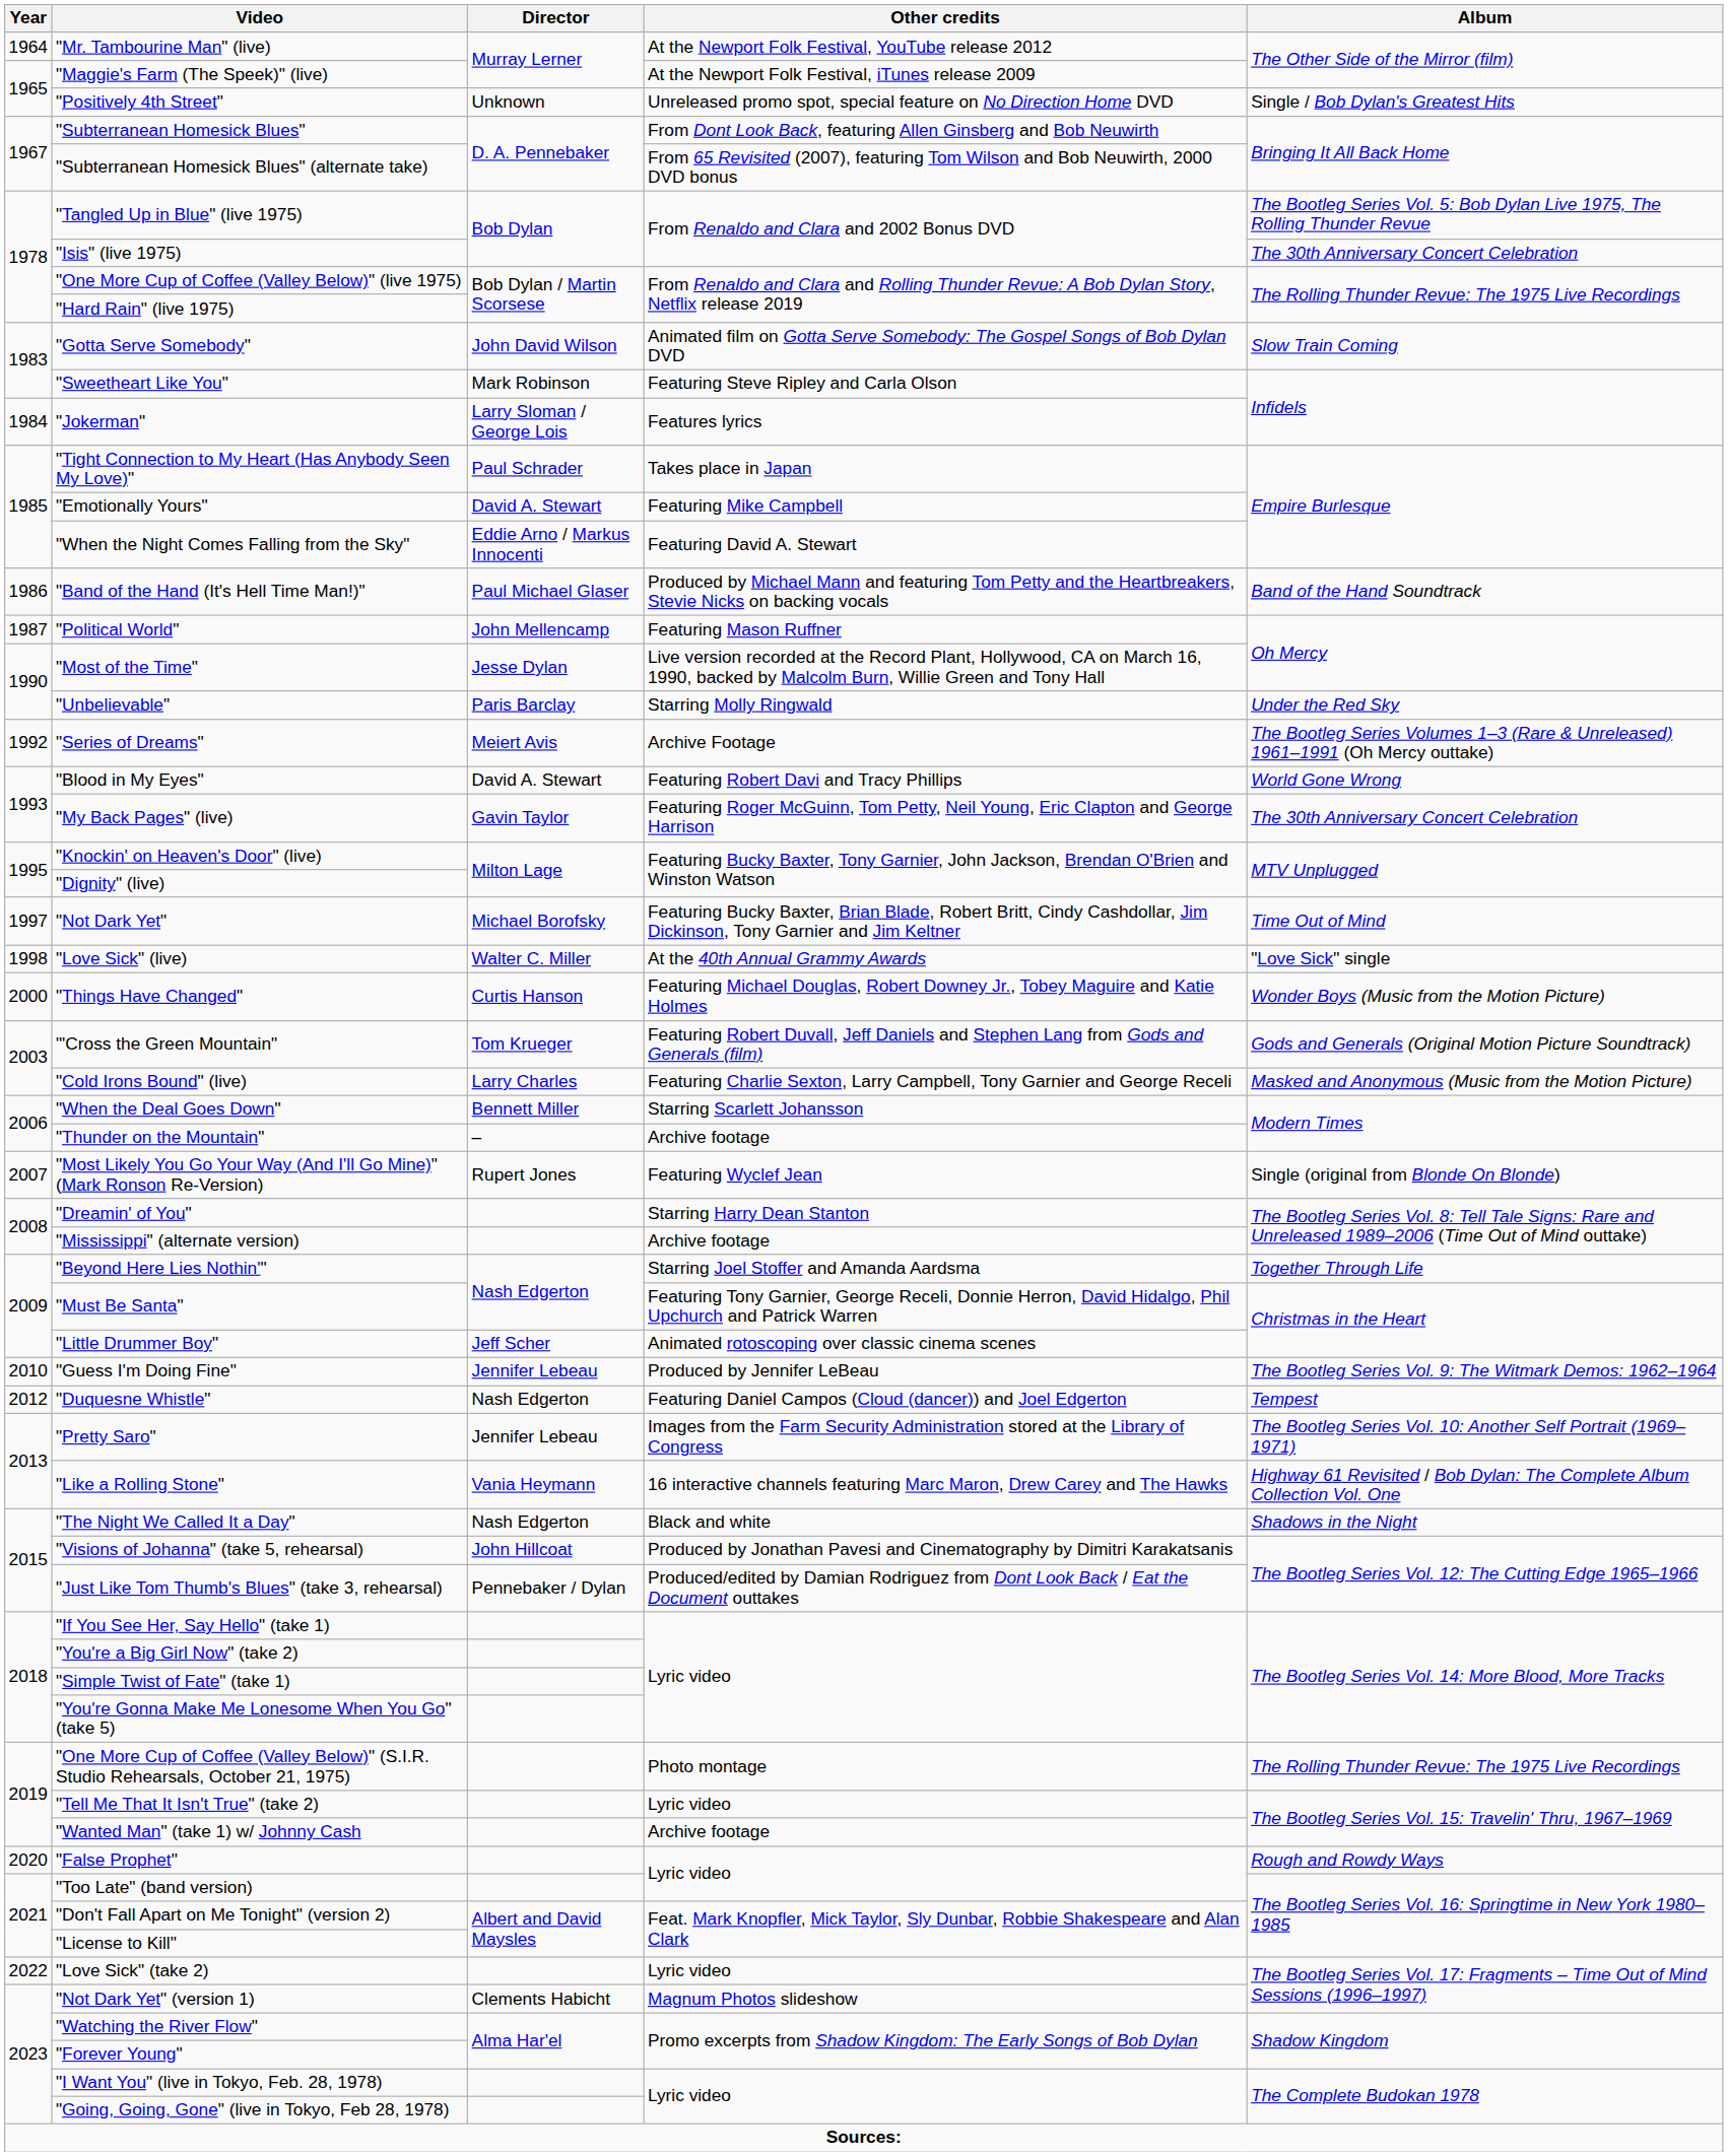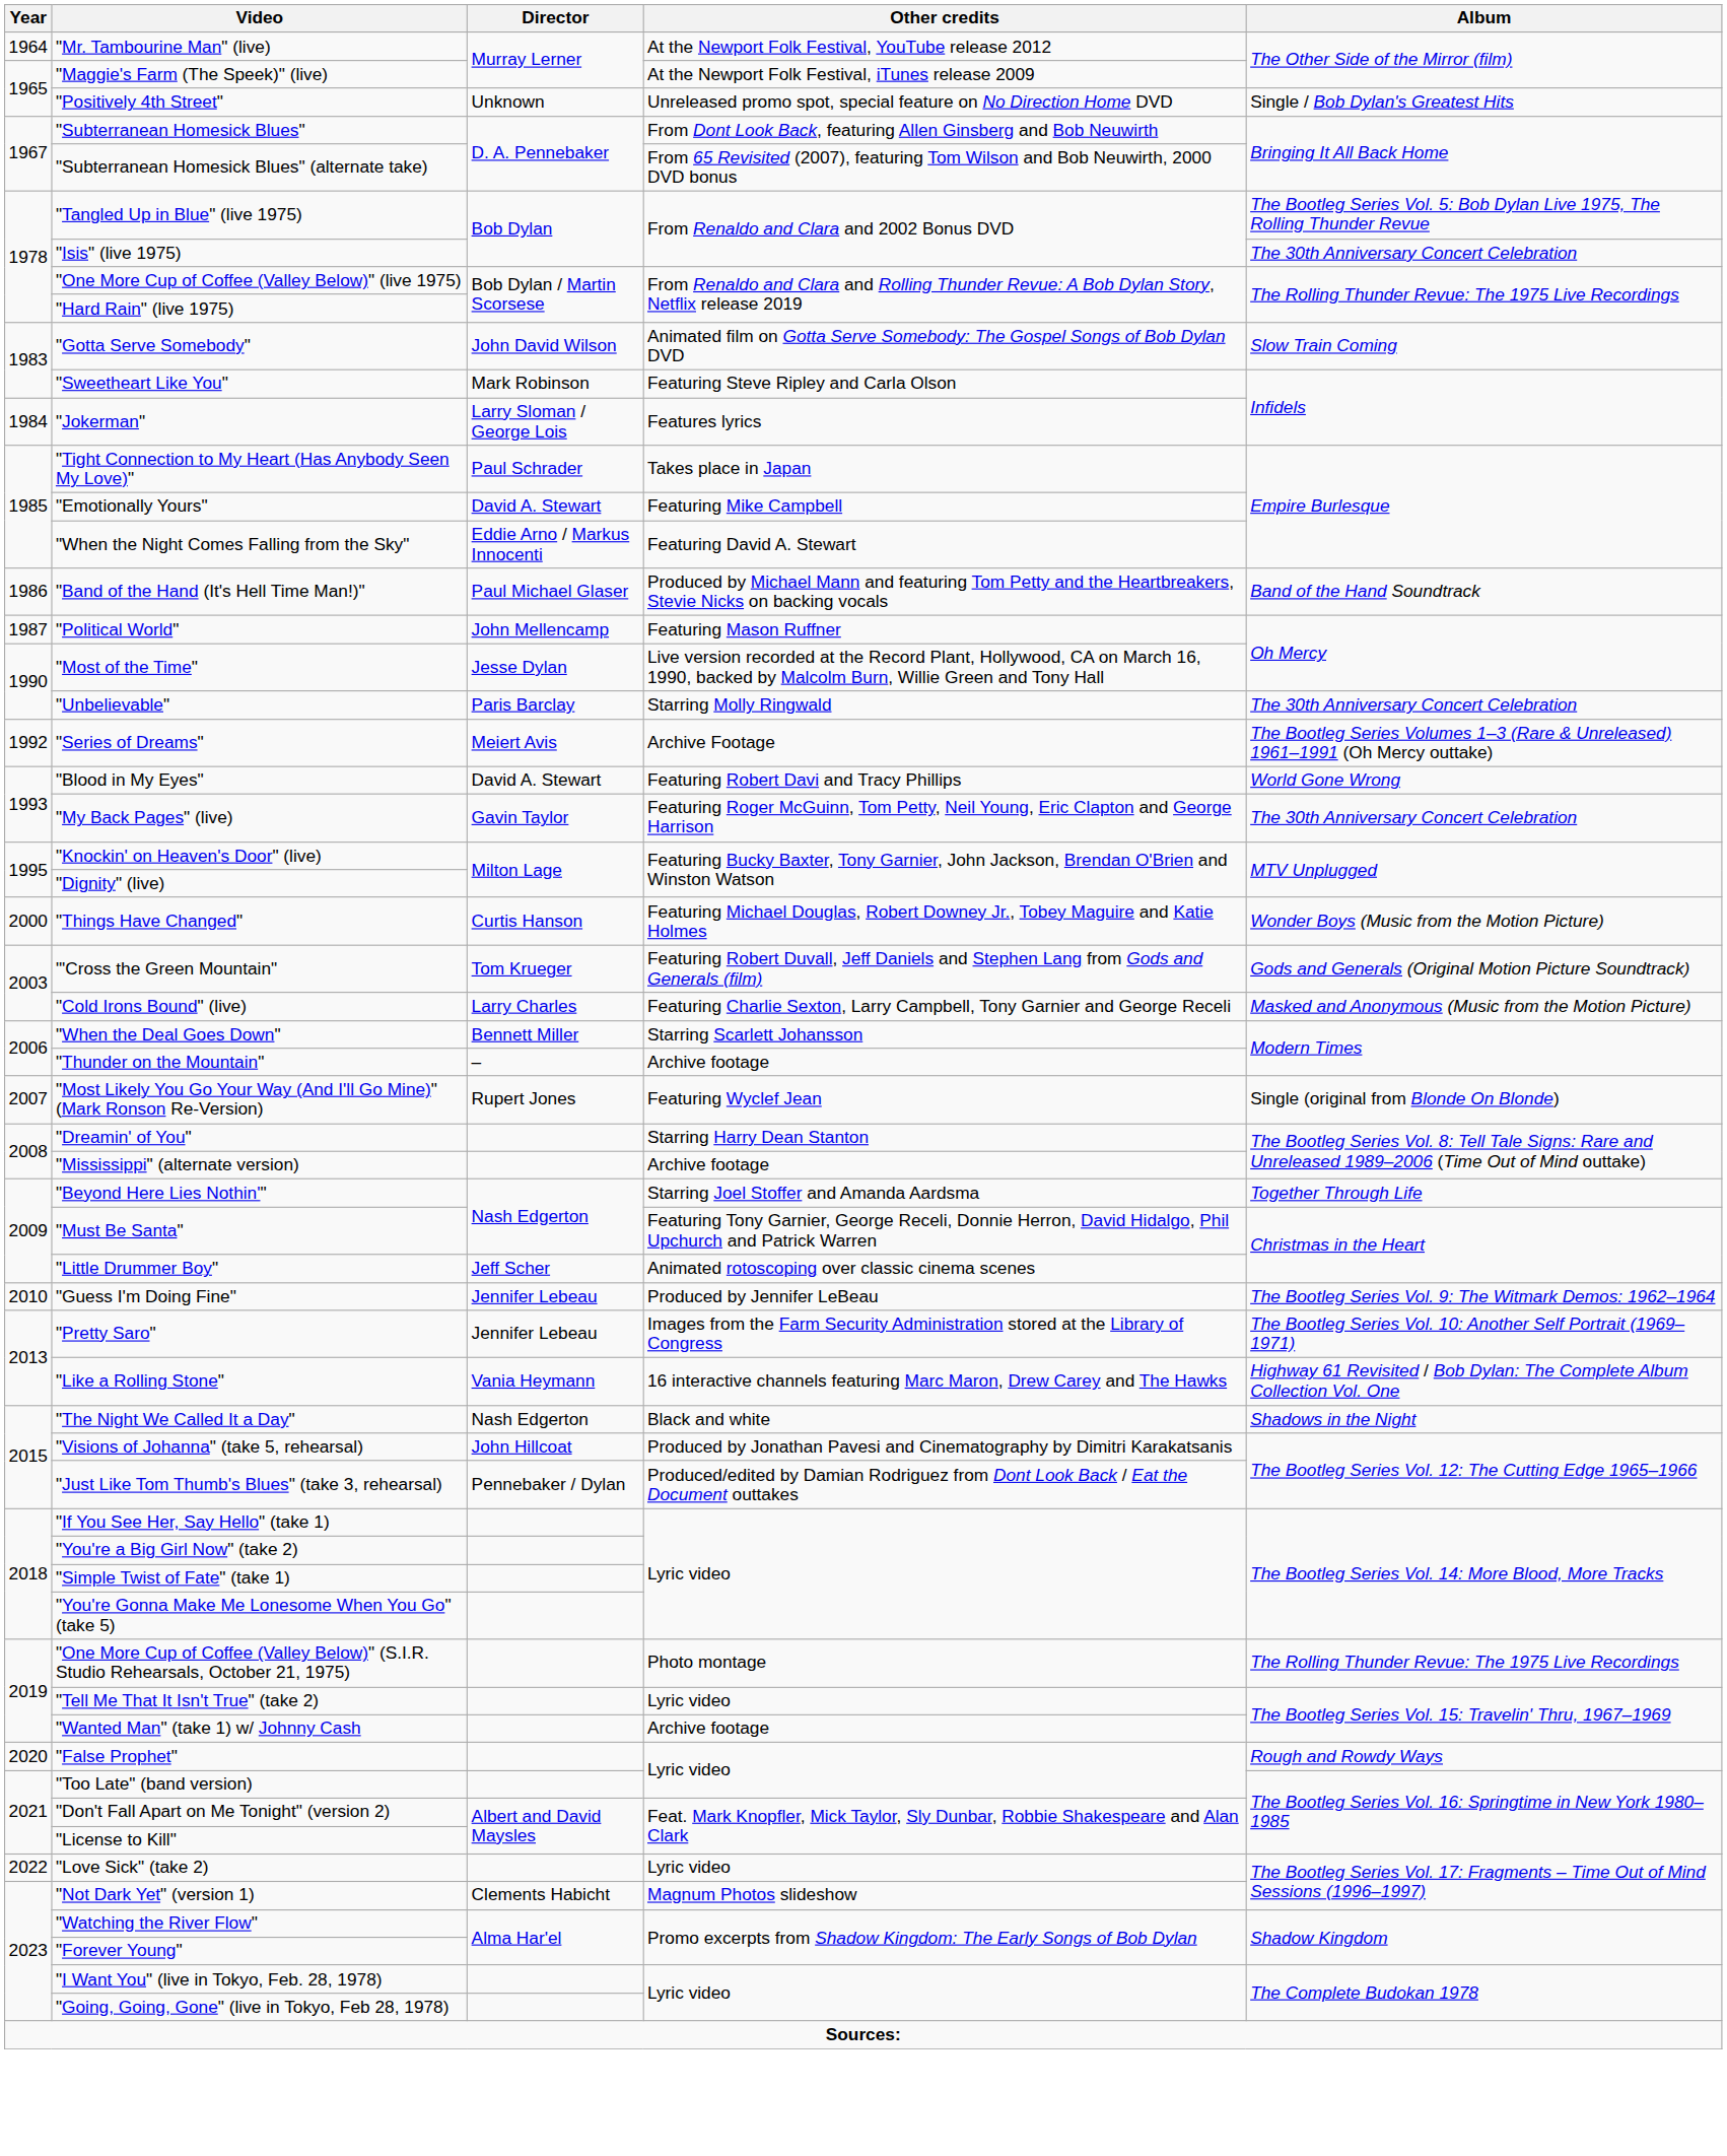"Unbelievable" | Album: Under the Red Sky -> The 30th Anniversary Concert Celebration
- row: 1997 | "Not Dark Yet" | Michael Borofsky | Featuring Bucky Baxter, Brian Blade, Robert Britt, Cindy Cashdollar, Jim Dickinson, Tony Garnier and Jim Keltner | Time Out of Mind
- row: 1998 | "Love Sick" (live) | Walter C. Miller | At the 40th Annual Grammy Awards | "Love Sick" single
- row: 2012 | "Duquesne Whistle" | Nash Edgerton | Featuring Daniel Campos (Cloud (dancer)) and Joel Edgerton | Tempest
